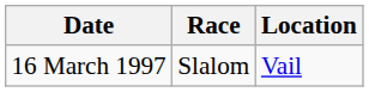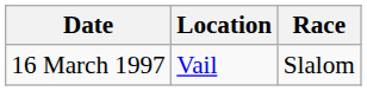columns swapped: Location <-> Race
